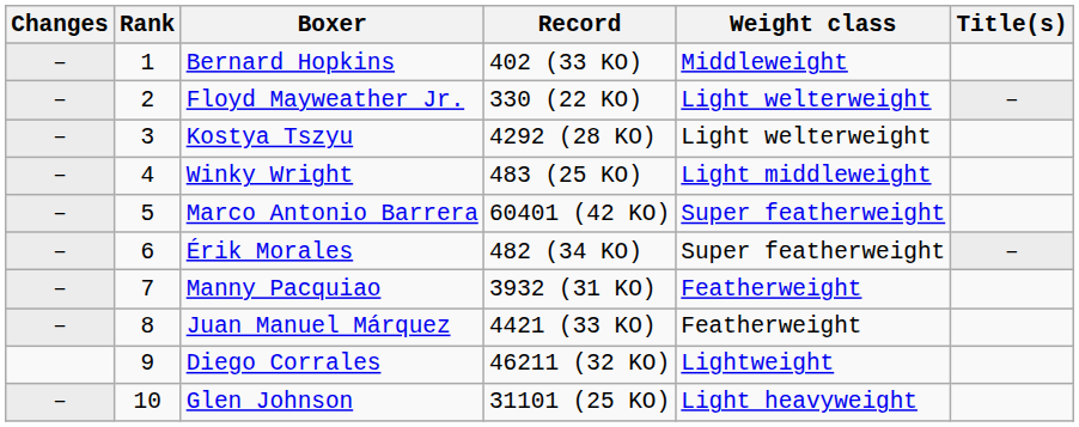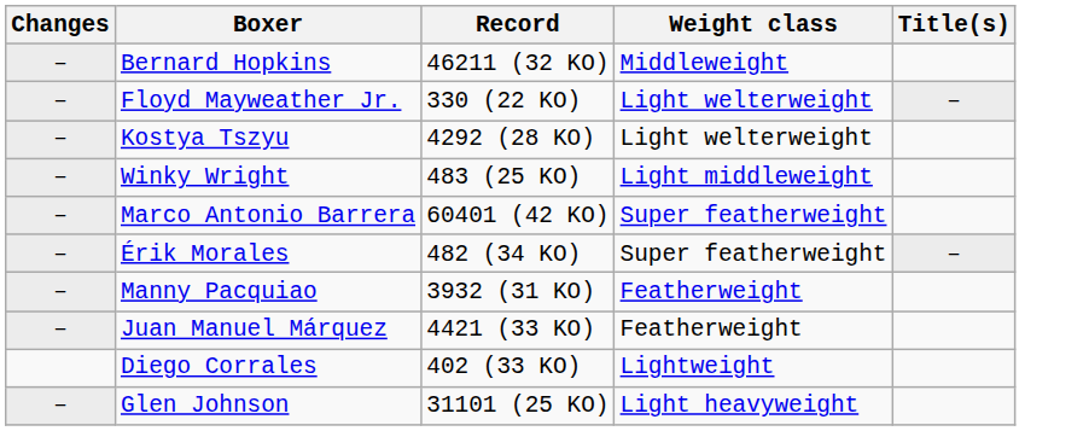- column: Rank | 1 | 2 | 3 | 4 | 5 | 6 | 7 | 8 | 9 | 10
Bernard Hopkins | Record: 402 (33 KO) -> 46211 (32 KO)
Diego Corrales | Record: 46211 (32 KO) -> 402 (33 KO)
